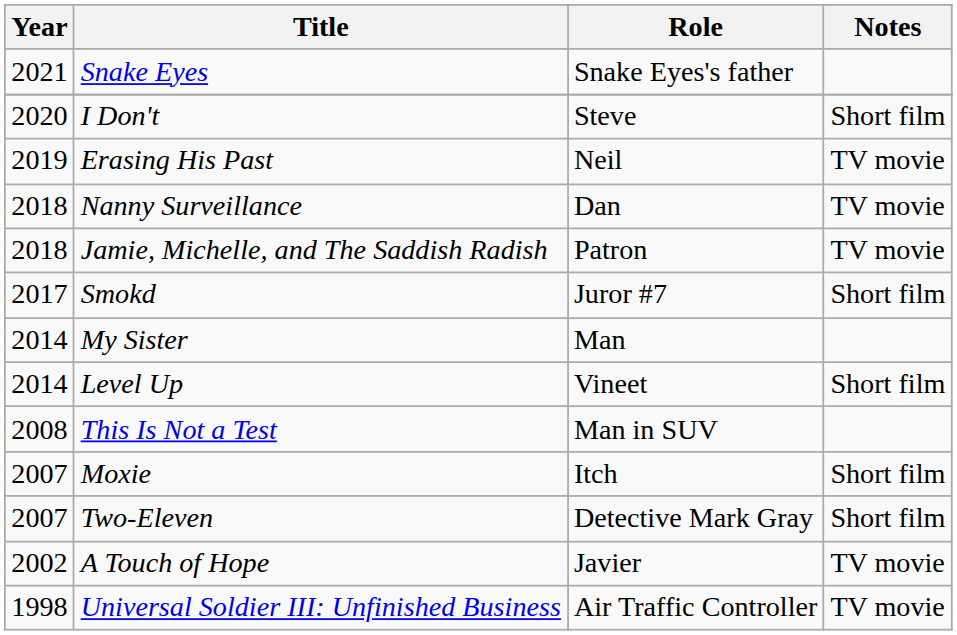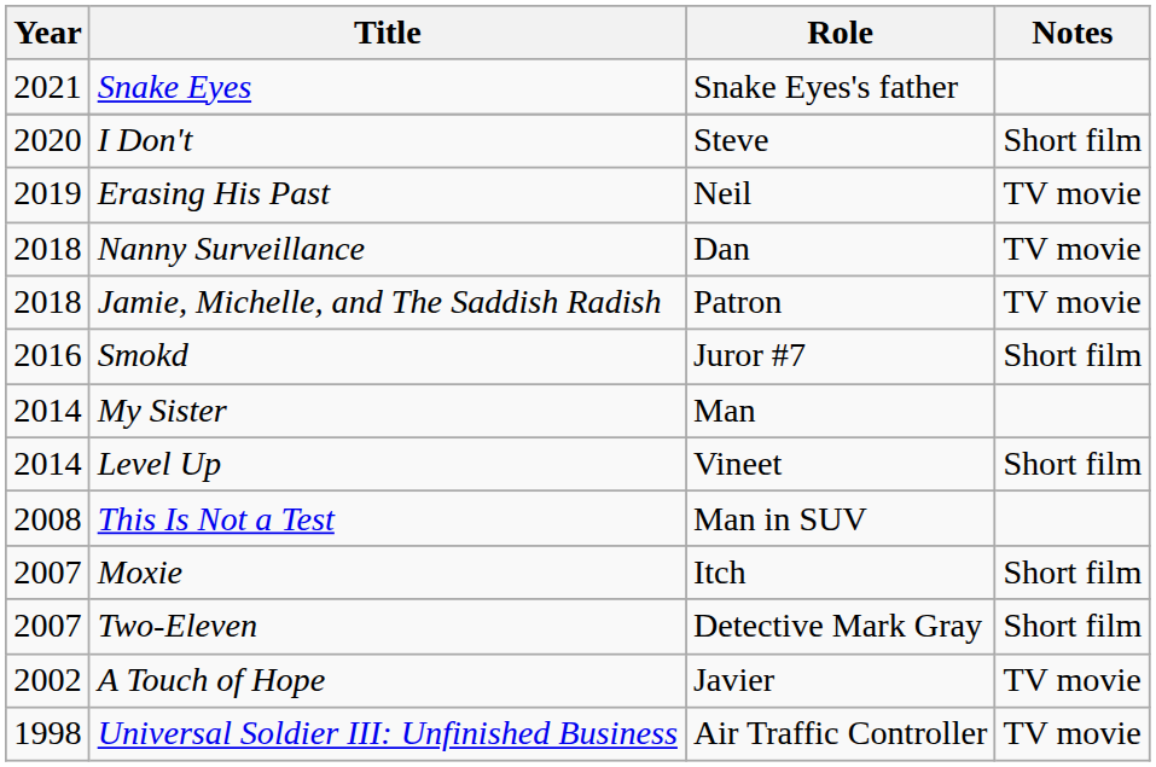Smokd | Year: 2017 -> 2016
